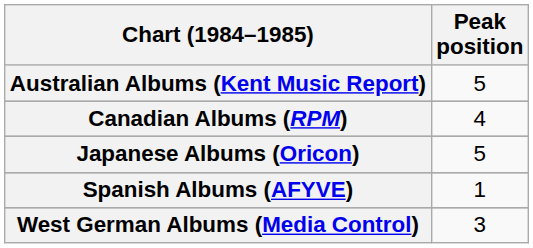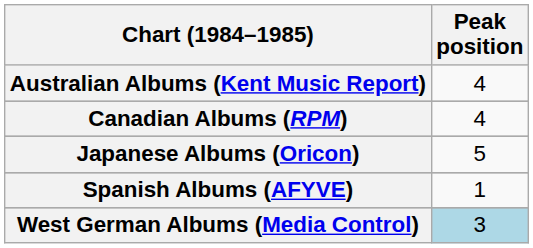Australian Albums (Kent Music Report) | Peak position: 5 -> 4
West German Albums (Media Control) | Peak position: no background -> lightblue background
